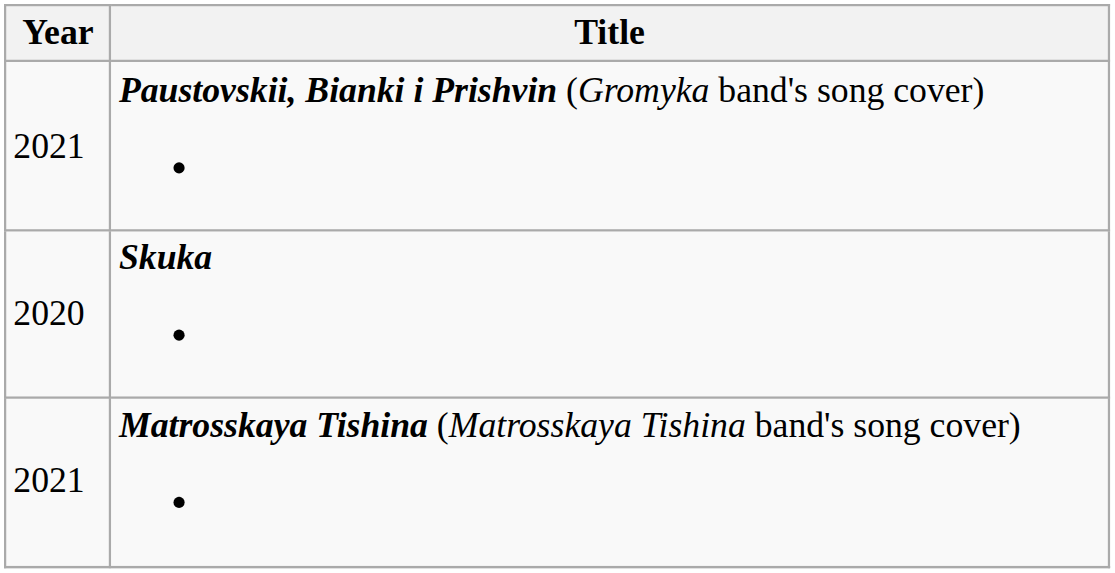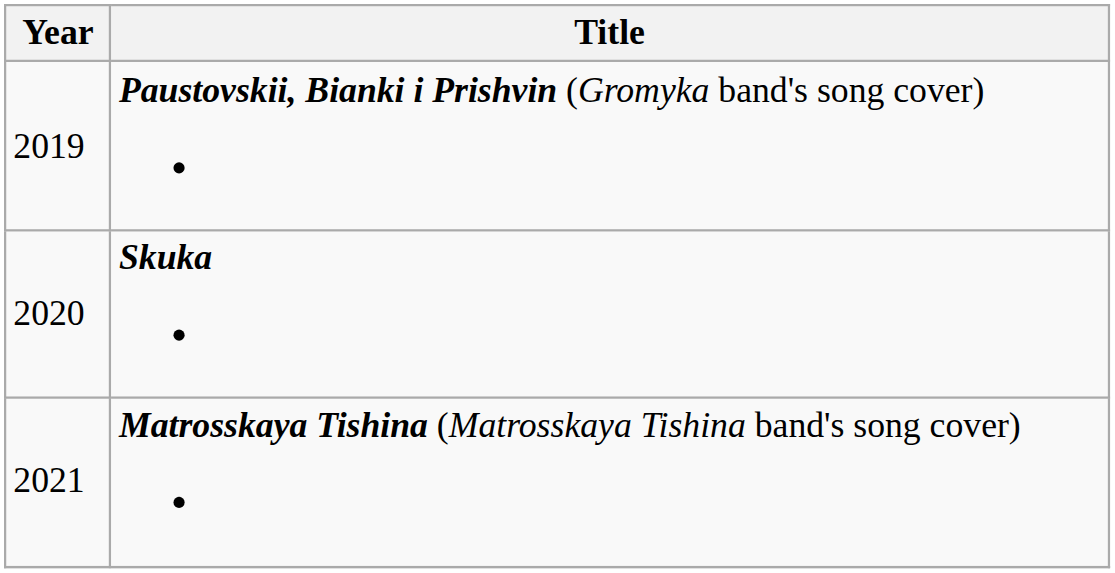Paustovskii, Bianki i Prishvin (Gromyka band's song cover) | Year: 2021 -> 2019
